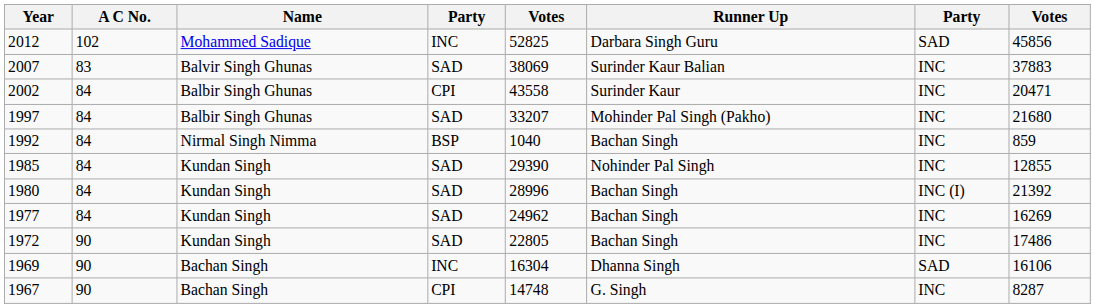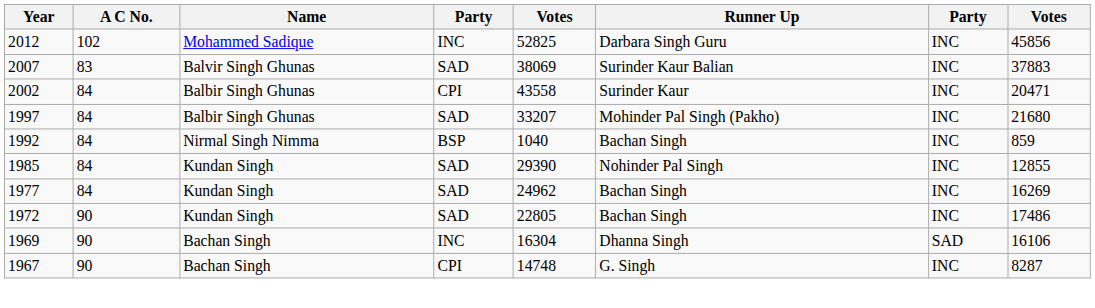2012 | column 7: SAD -> INC
- row: 1980 | 84 | Kundan Singh | SAD | 28996 | Bachan Singh | INC (I) | 21392
